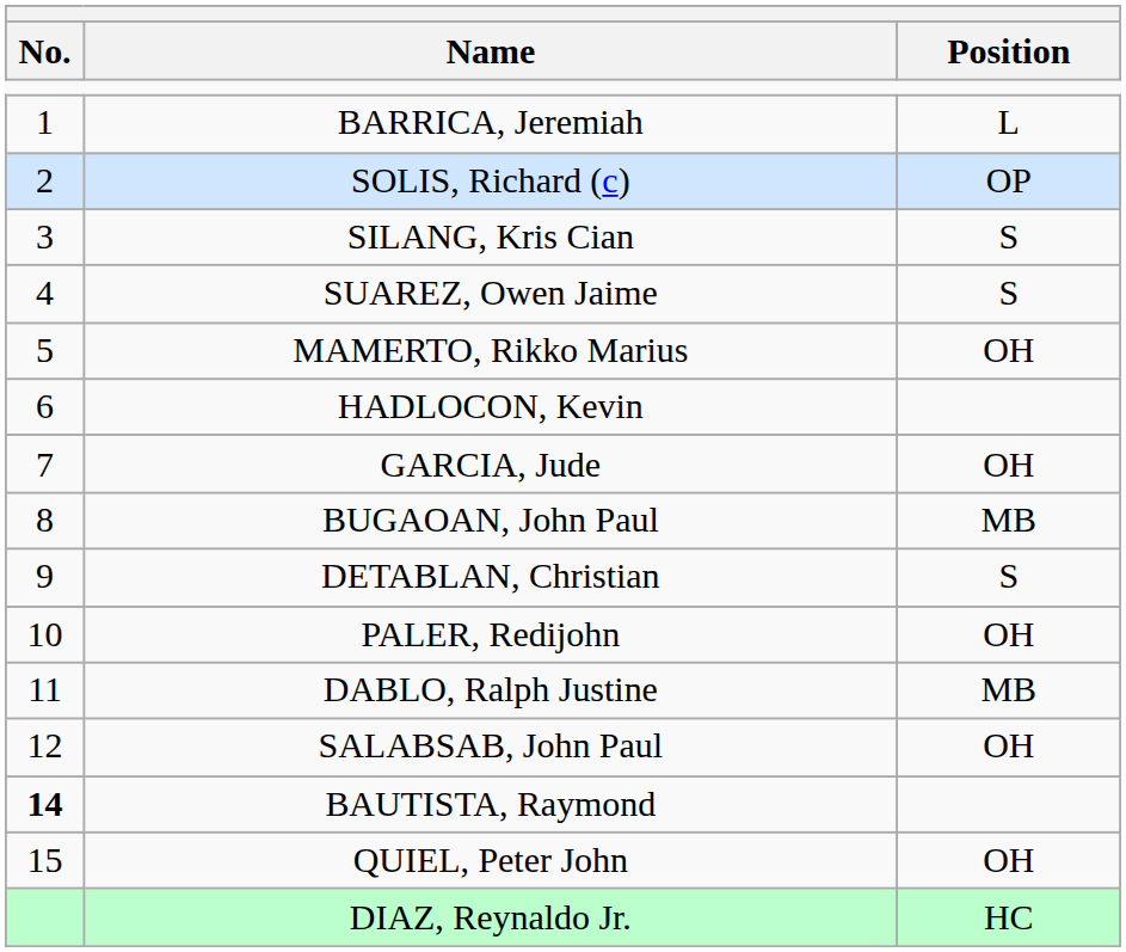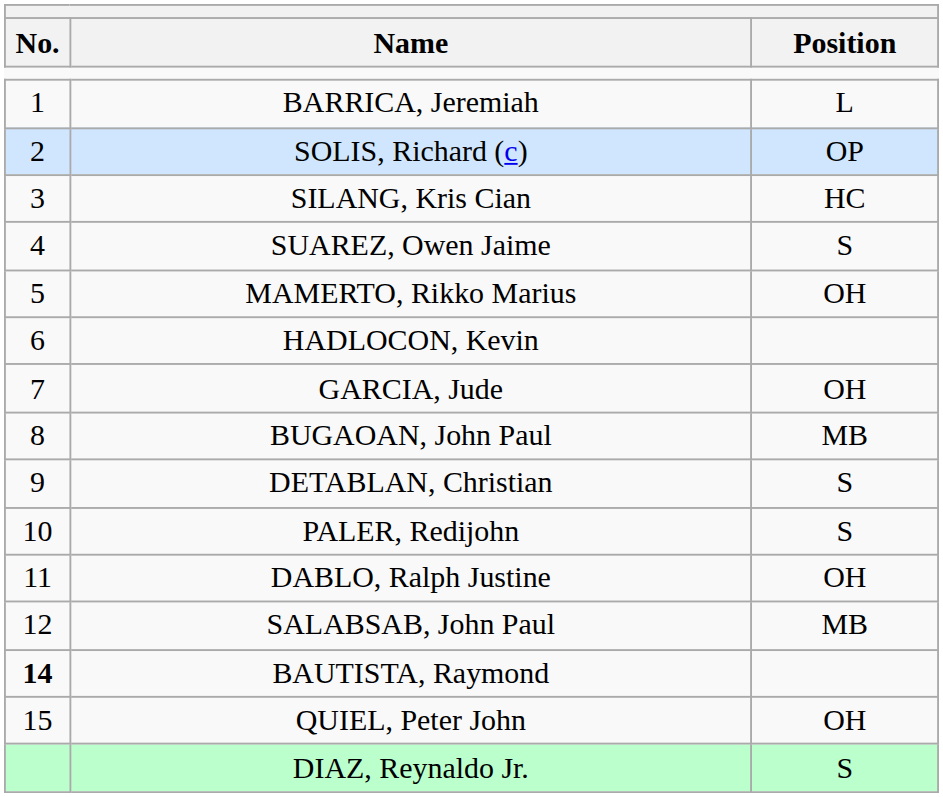SILANG, Kris Cian | Position: S -> HC
PALER, Redijohn | Position: OH -> S
DABLO, Ralph Justine | Position: MB -> OH
SALABSAB, John Paul | Position: OH -> MB
DIAZ, Reynaldo Jr. | Position: HC -> S
